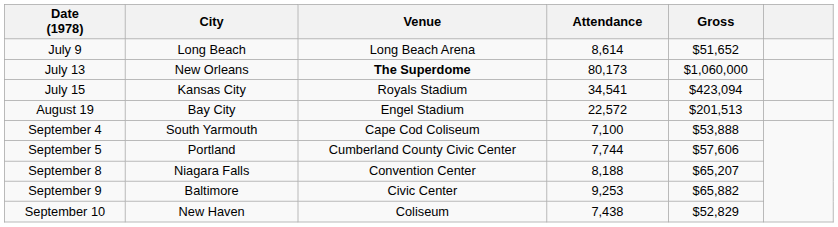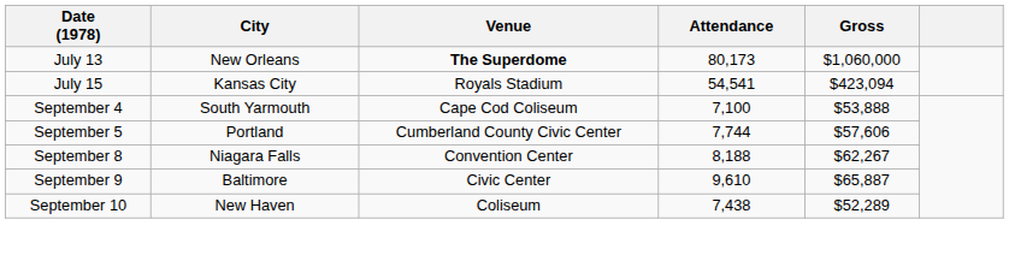- row: July 9 | Long Beach | Long Beach Arena | 8,614 | $51,652
July 15 | Attendance: 34,541 -> 54,541
- row: August 19 | Bay City | Engel Stadium | 22,572 | $201,513
September 8 | Gross: $65,207 -> $62,267
September 9 | Attendance: 9,253 -> 9,610
September 9 | Gross: $65,882 -> $65,887
September 10 | Gross: $52,829 -> $52,289
